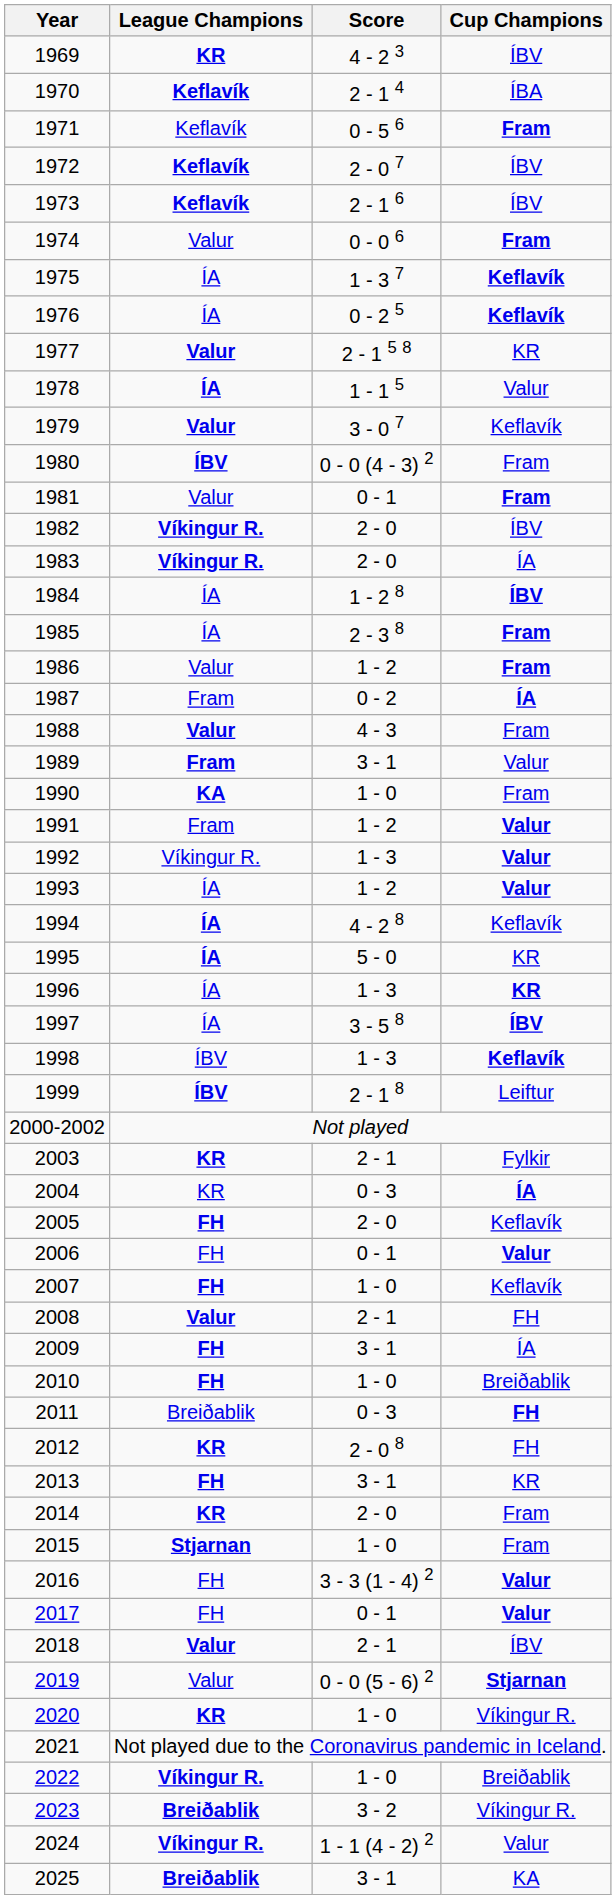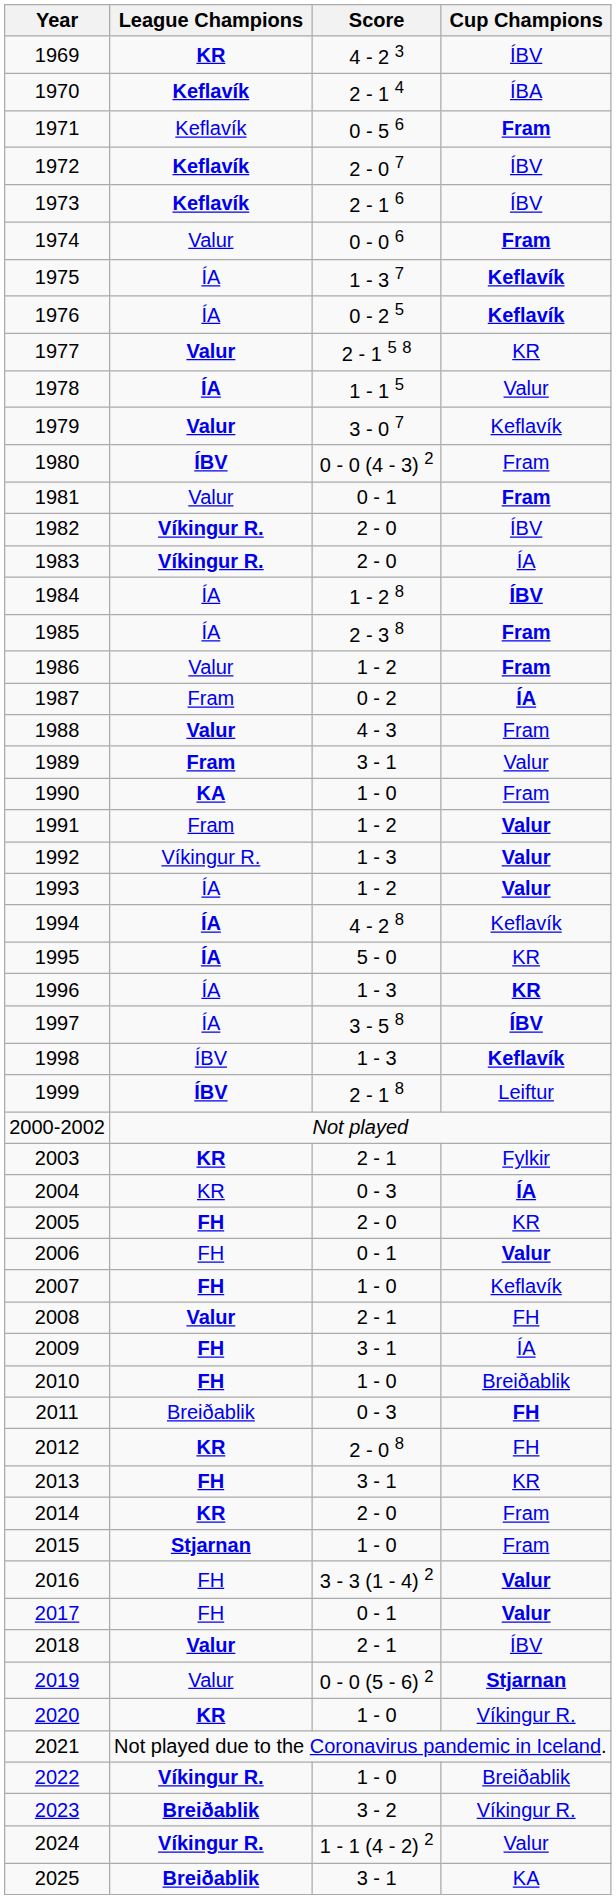2005 | Cup Champions: Keflavík -> KR
